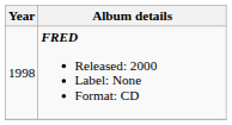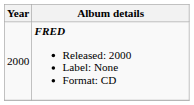FRED Released: 2000 Label: None Format: CD | Year: 1998 -> 2000
